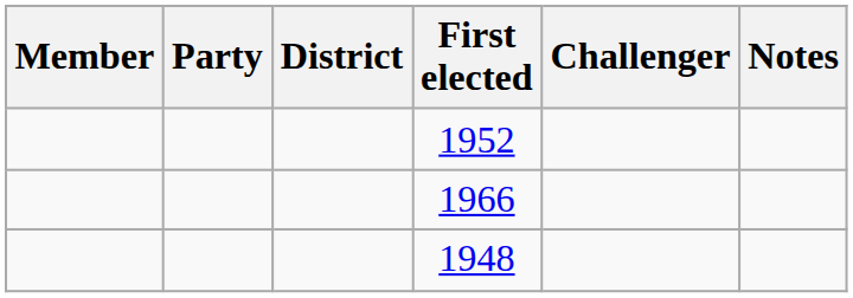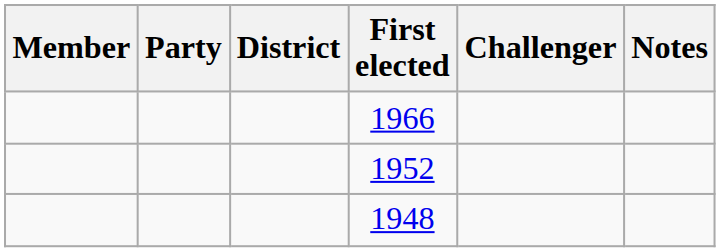rows swapped: 1966 <-> 1952
